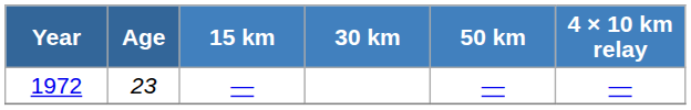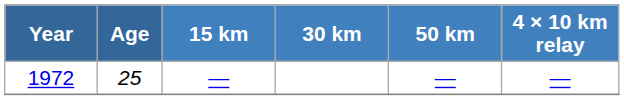1972 | Age: 23 -> 25
